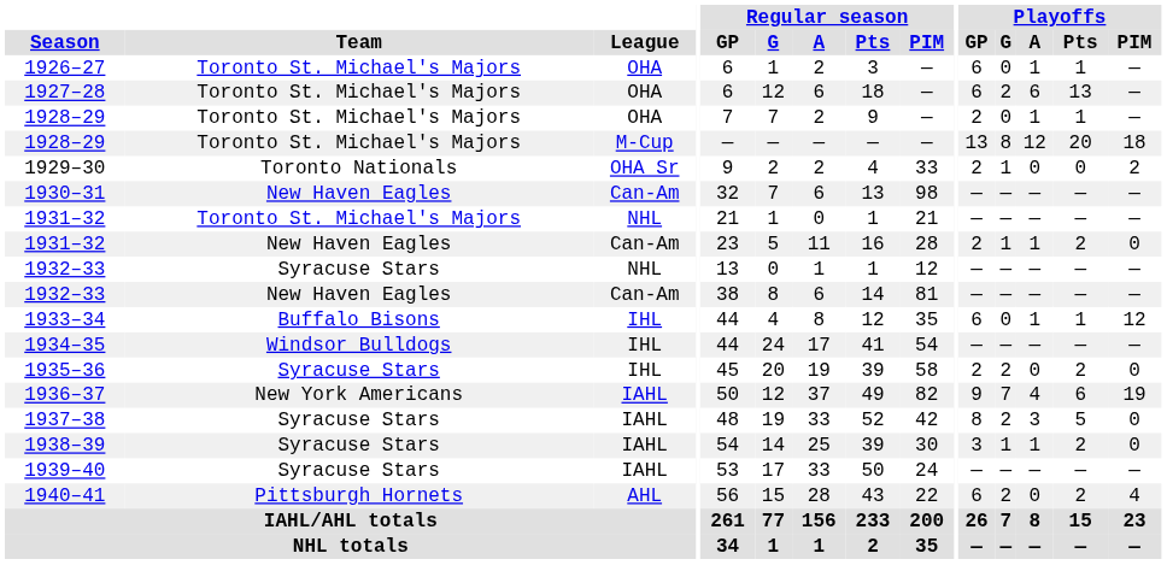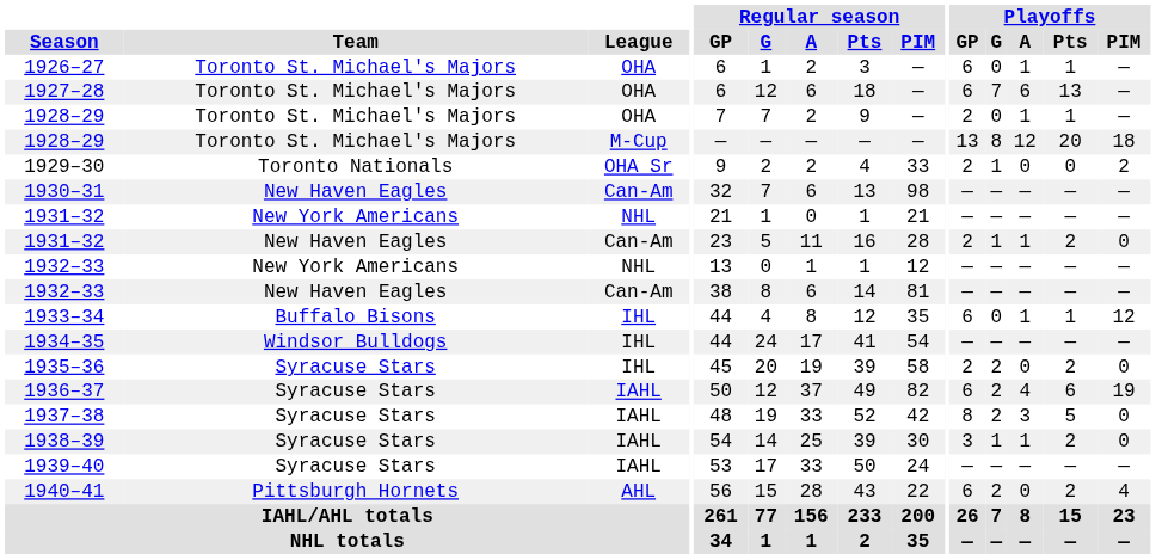1927–28 | Playoffs / G: 2 -> 7
1931–32 / NHL | Team: Toronto St. Michael's Majors -> New York Americans
1932–33 / NHL | Team: Syracuse Stars -> New York Americans
1936–37 | Team: New York Americans -> Syracuse Stars
1936–37 | Playoffs / GP: 9 -> 6
1936–37 | Playoffs / G: 7 -> 2
